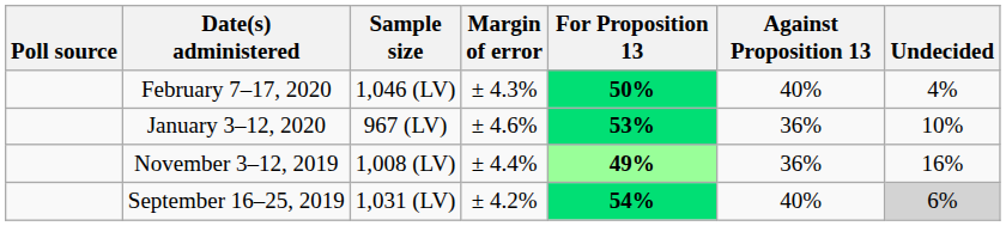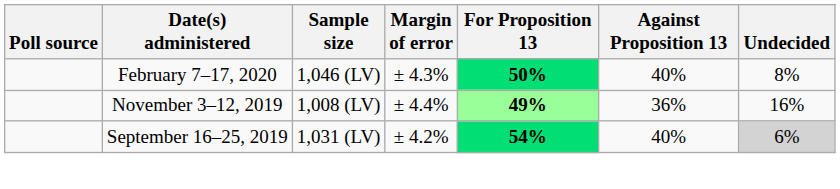February 7–17, 2020 | Undecided: 4% -> 8%
- row: January 3–12, 2020 | 967 (LV) | ± 4.6% | 53% | 36% | 10%
